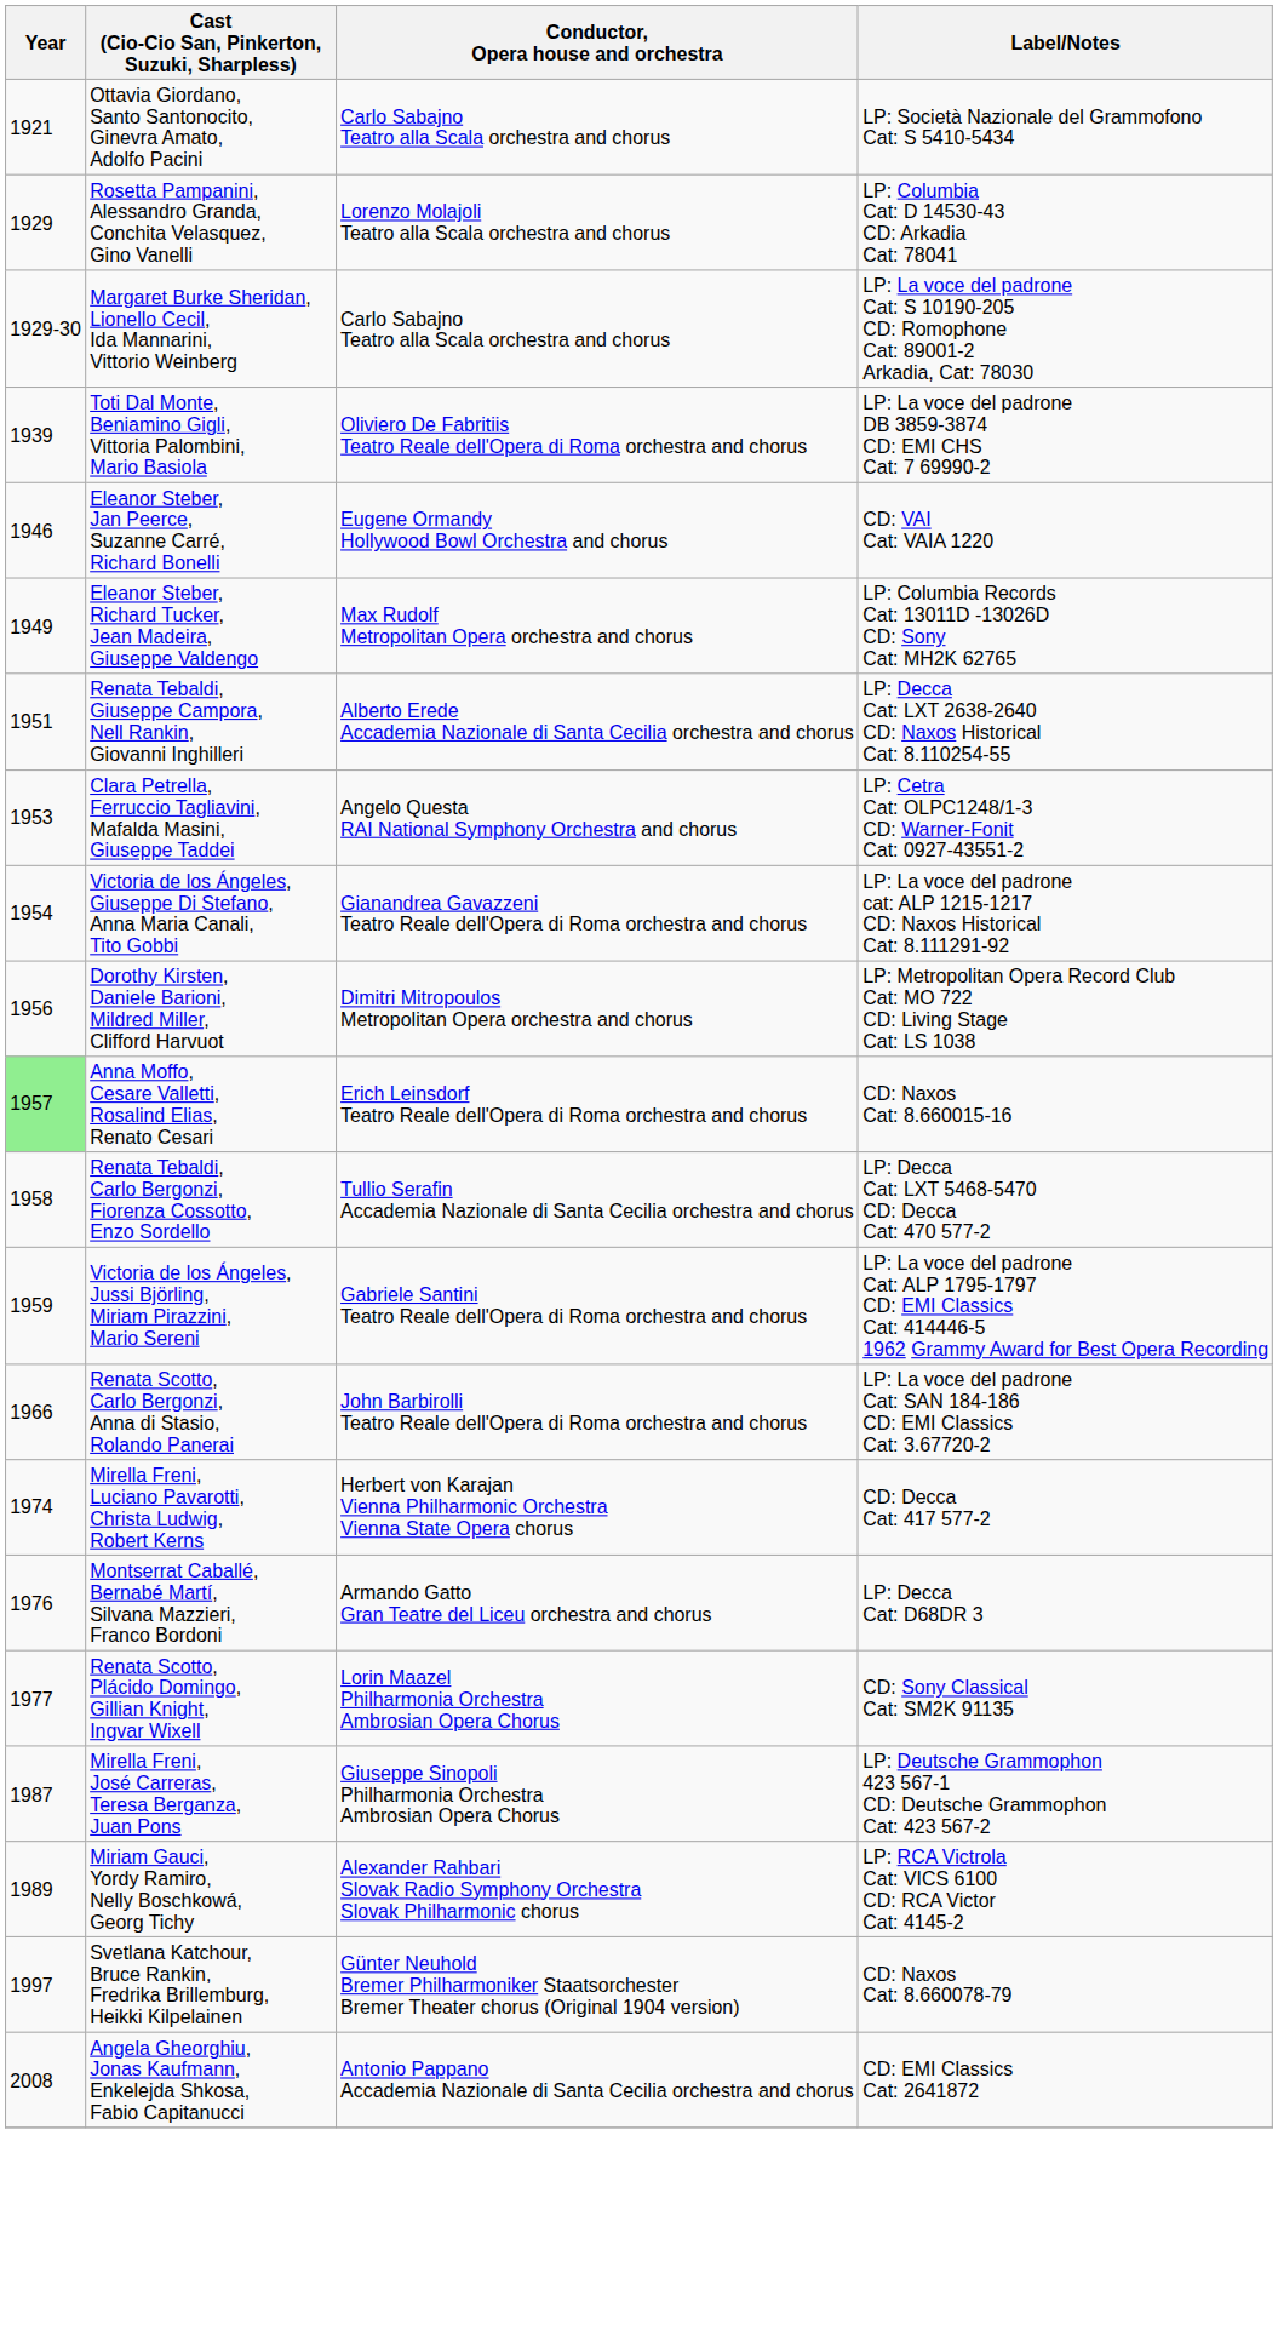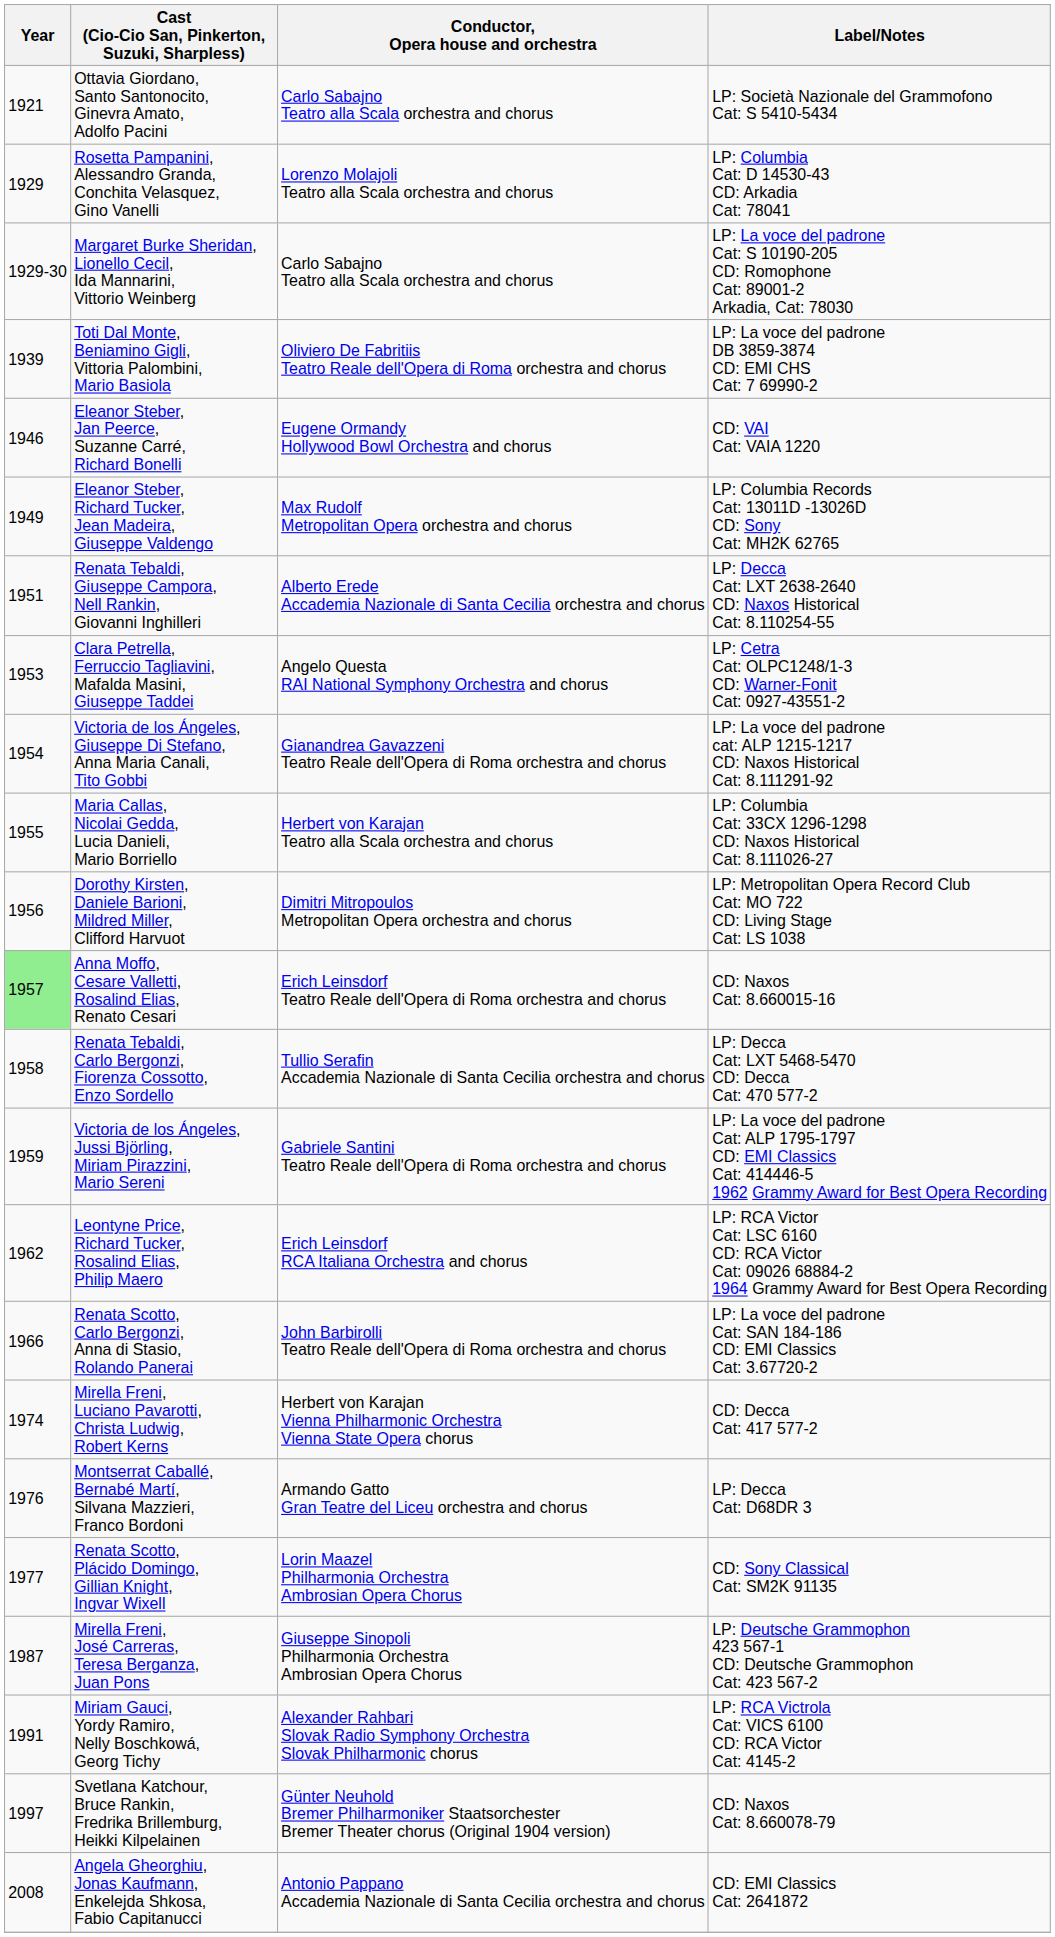+ row: 1955 | Maria Callas, Nicolai Gedda, Lucia Danieli, Mario Borriello | Herbert von Karajan Teatro alla Scala orchestra and chorus | LP: Columbia Cat: 33CX 1296-1298 CD: Naxos Historical Cat: 8.111026-27
+ row: 1962 | Leontyne Price, Richard Tucker, Rosalind Elias, Philip Maero | Erich Leinsdorf RCA Italiana Orchestra and chorus | LP: RCA Victor Cat: LSC 6160 CD: RCA Victor Cat: 09026 68884-2 1964 Grammy Award for Best Opera Recording
Miriam Gauci, Yordy Ramiro, Nelly Boschkowá, Georg Tichy | Year: 1989 -> 1991
